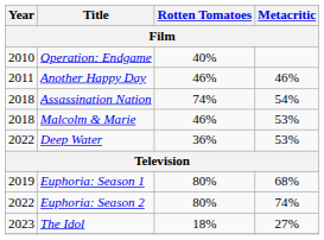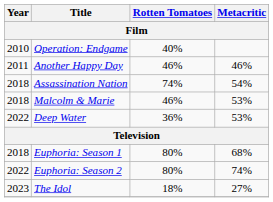Euphoria: Season 1 | Year: 2019 -> 2018
